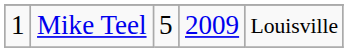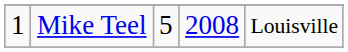Mike Teel | column 4: 2009 -> 2008
